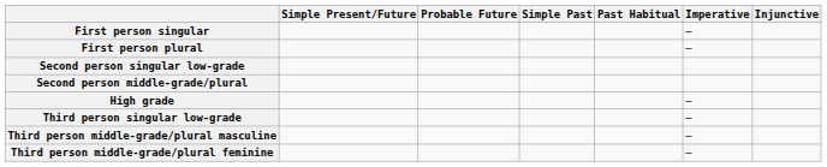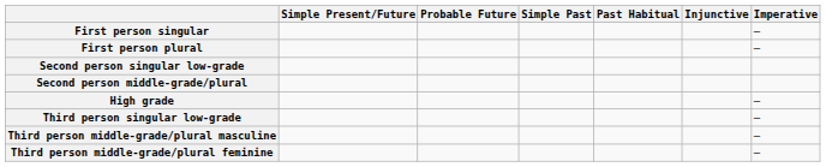columns swapped: Injunctive <-> Imperative
